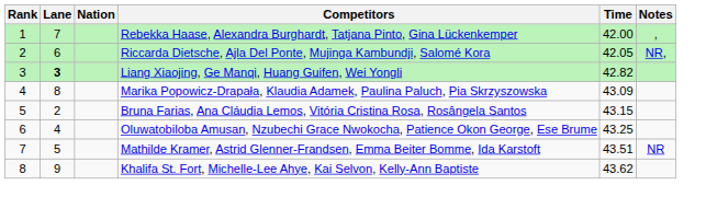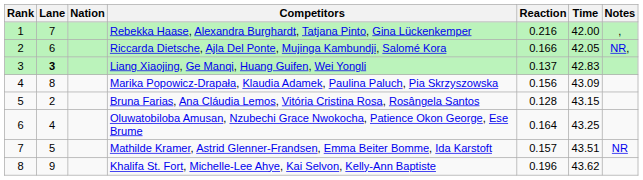+ column: Reaction | 0.216 | 0.166 | 0.137 | 0.156 | 0.128 | 0.164 | 0.157 | 0.196
Liang Xiaojing, Ge Manqi, Huang Guifen, Wei Yongli | Time: 42.82 -> 42.83
